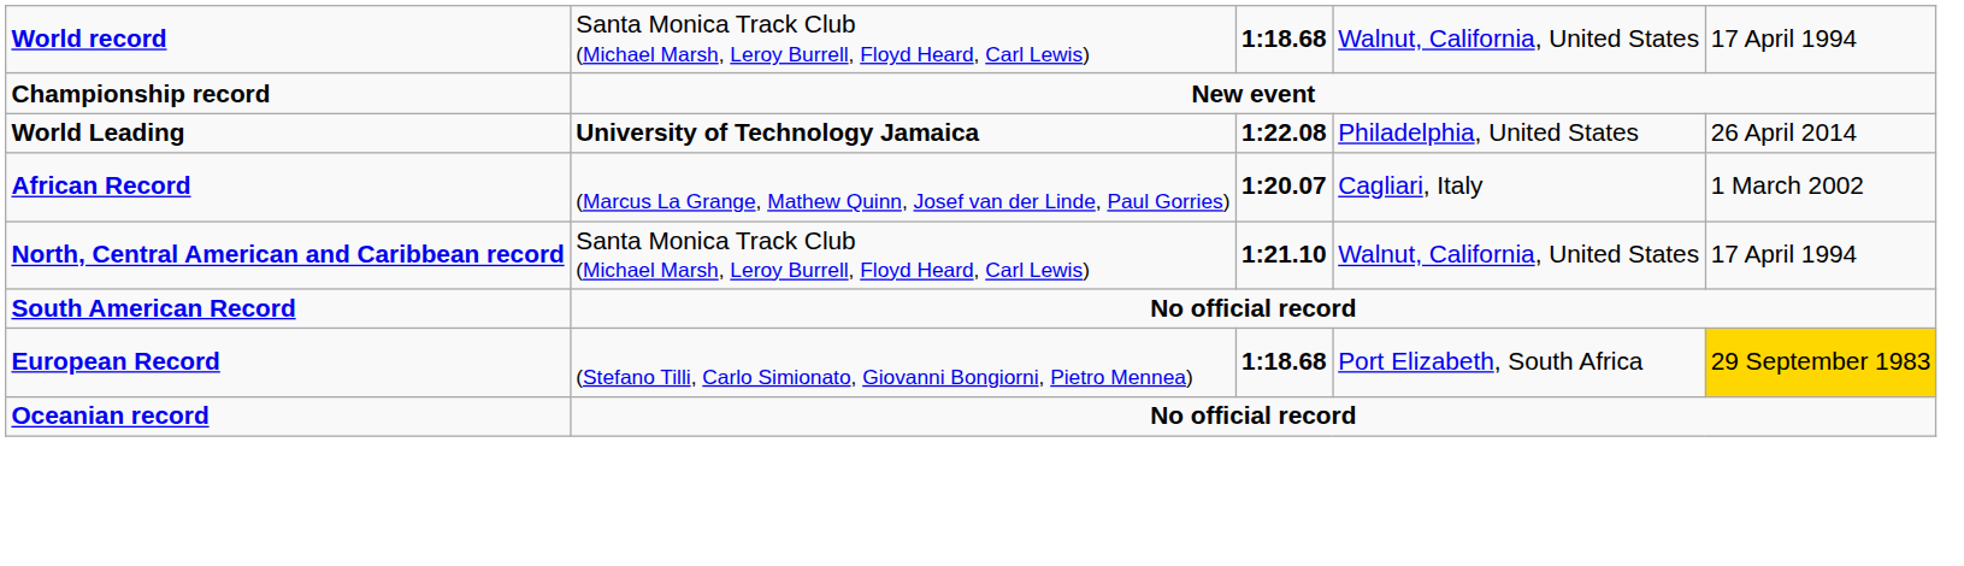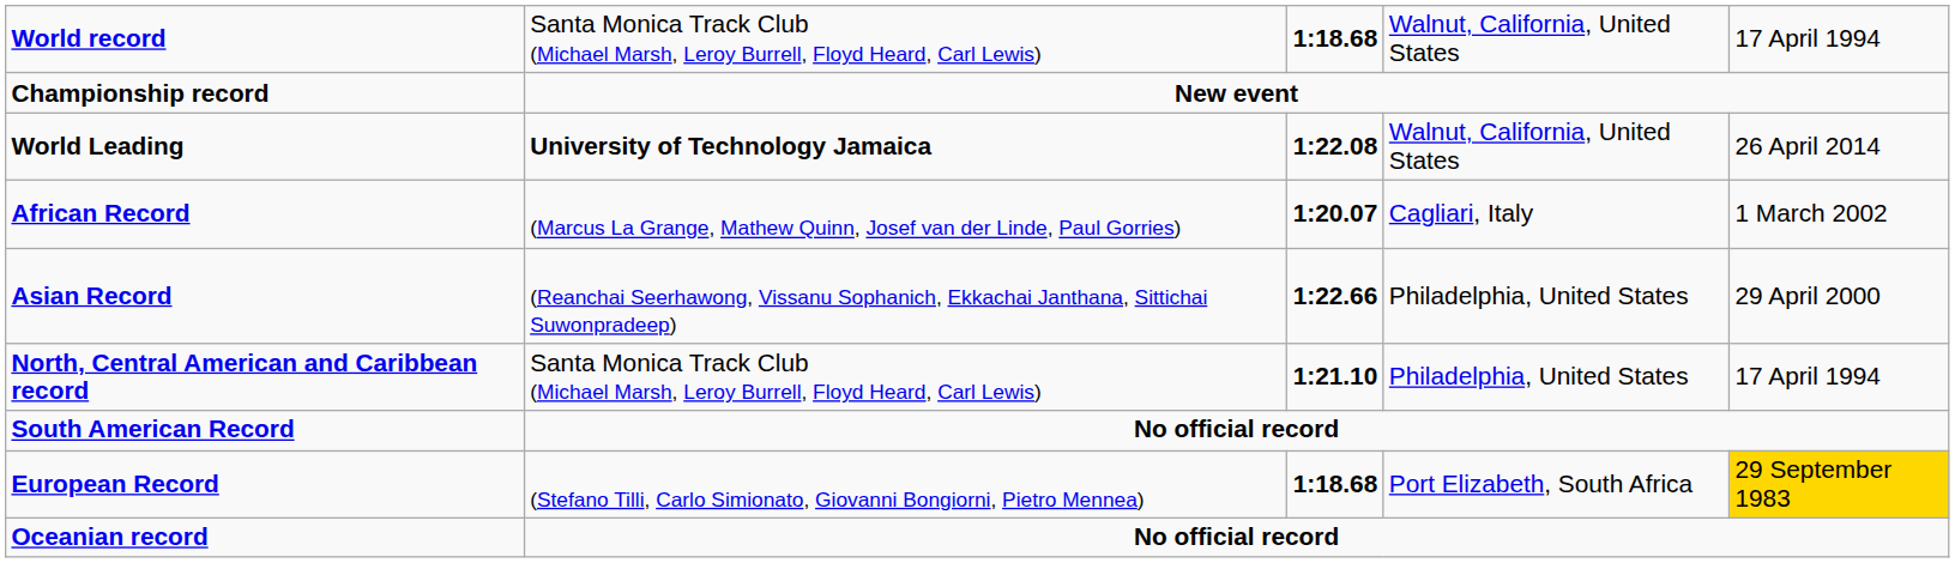World Leading | column 4: Philadelphia, United States -> Walnut, California, United States
+ row: Asian Record | (Reanchai Seerhawong, Vissanu Sophanich, Ekkachai Janthana, Sittichai Suwonpradeep) | 1:22.66 | Philadelphia, United States | 29 April 2000
North, Central American and Caribbean record | column 4: Walnut, California, United States -> Philadelphia, United States
